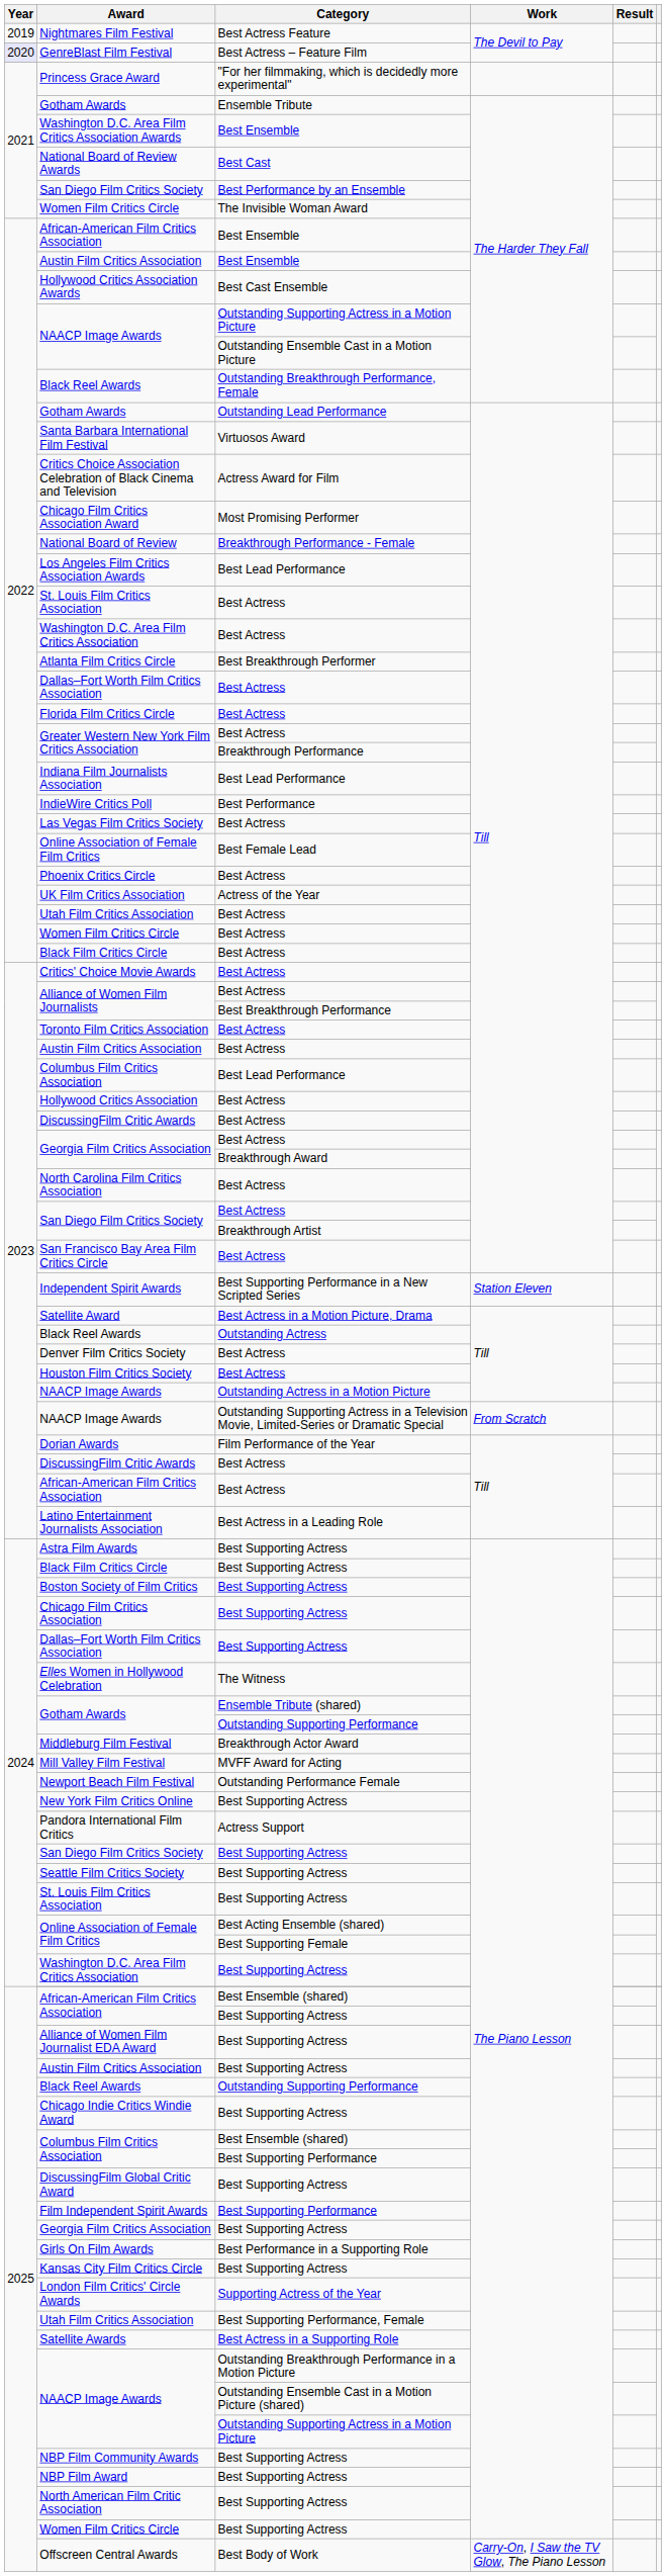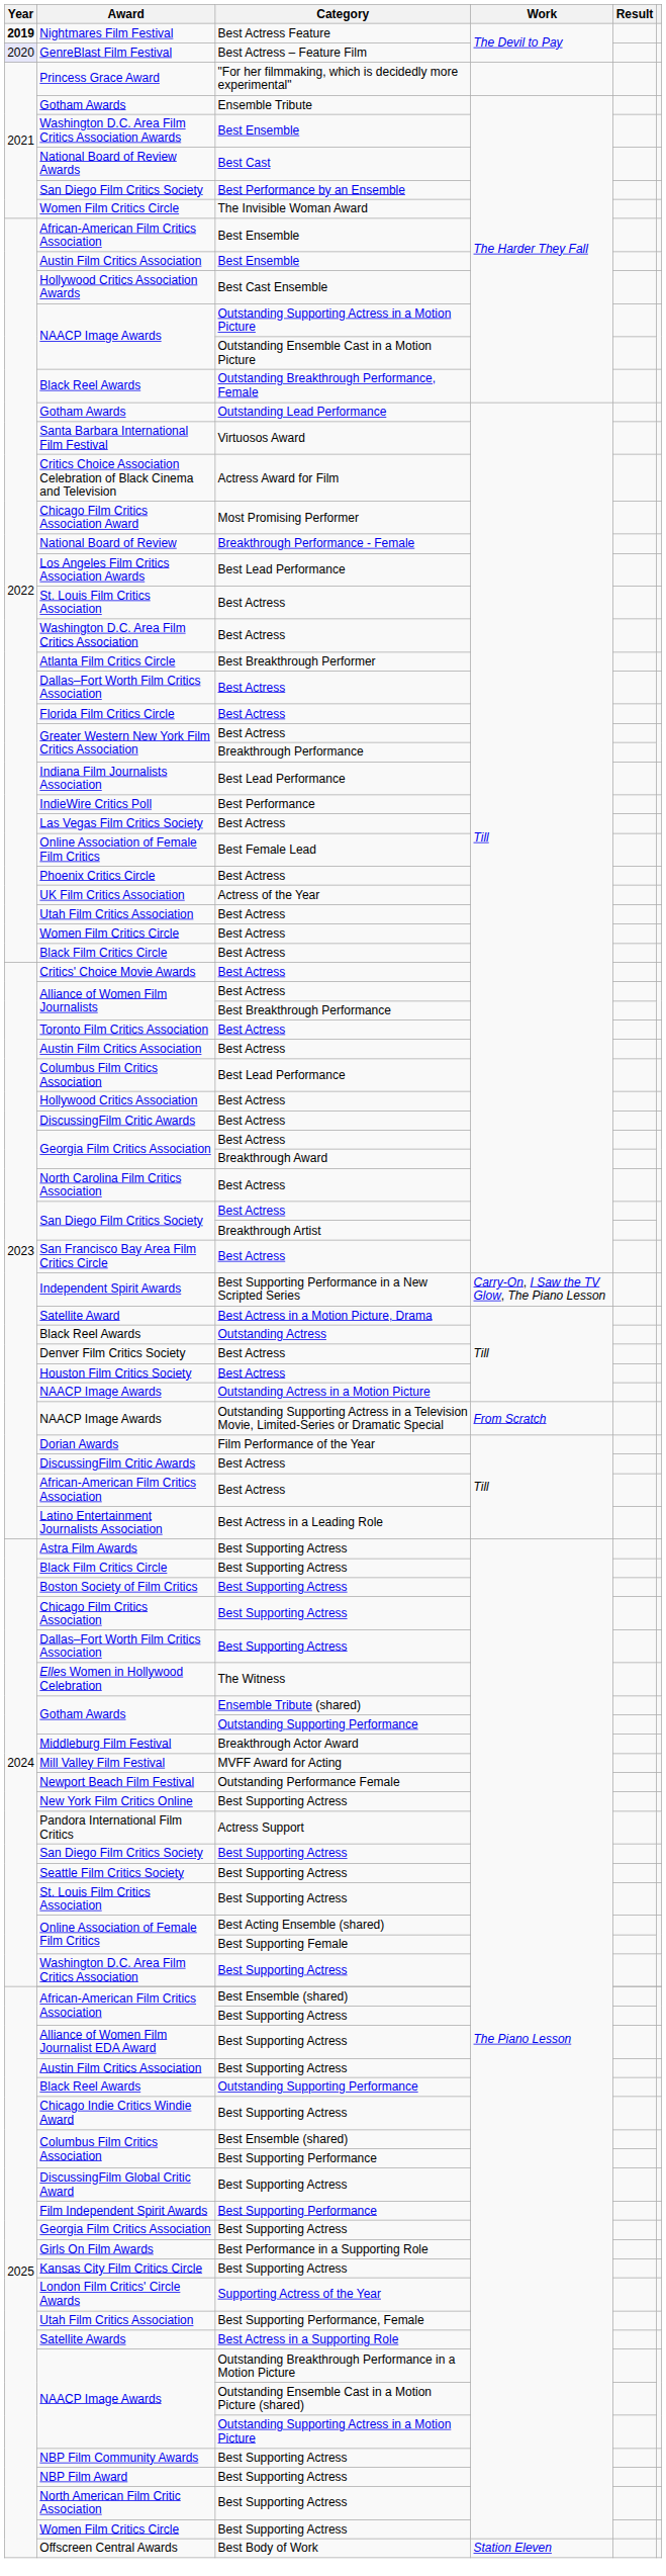Nightmares Film Festival | Year: normal -> bold
Independent Spirit Awards | Work: Station Eleven -> Carry-On, I Saw the TV Glow, The Piano Lesson
Offscreen Central Awards | Work: Carry-On, I Saw the TV Glow, The Piano Lesson -> Station Eleven
